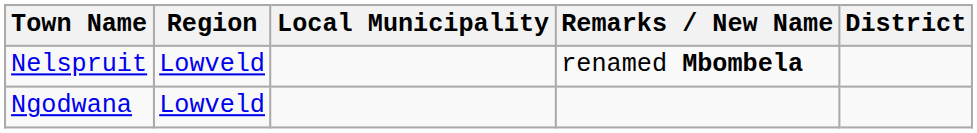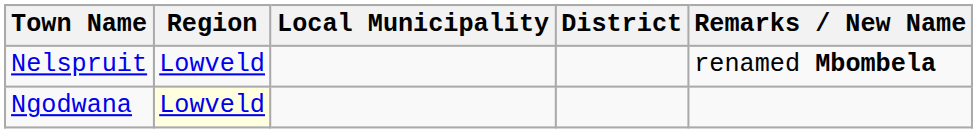columns swapped: District <-> Remarks / New Name
Ngodwana | Region: no background -> lightyellow background
